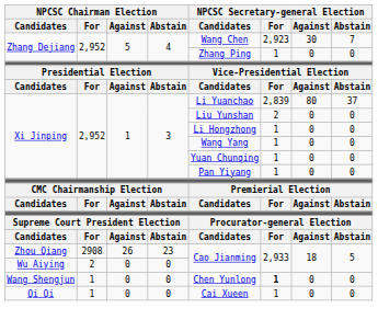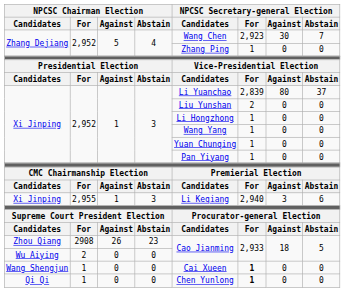+ row: Xi Jinping | 2,955 | 1 | 3 | Li Keqiang | 2,940 | 3 | 6
Wang Shengjun | NPCSC Secretary-general Election / Candidates: Chen Yunlong -> Cai Xueen
Qi Qi | NPCSC Secretary-general Election / Candidates: Cai Xueen -> Chen Yunlong
Qi Qi | NPCSC Secretary-general Election / For: normal -> bold
